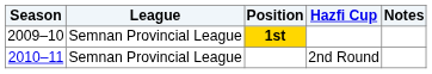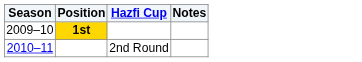- column: League | Semnan Provincial League | Semnan Provincial League
